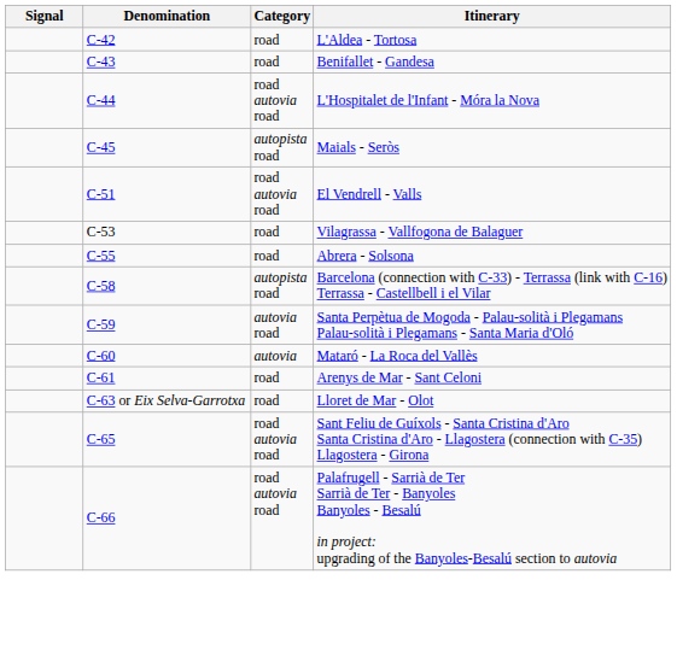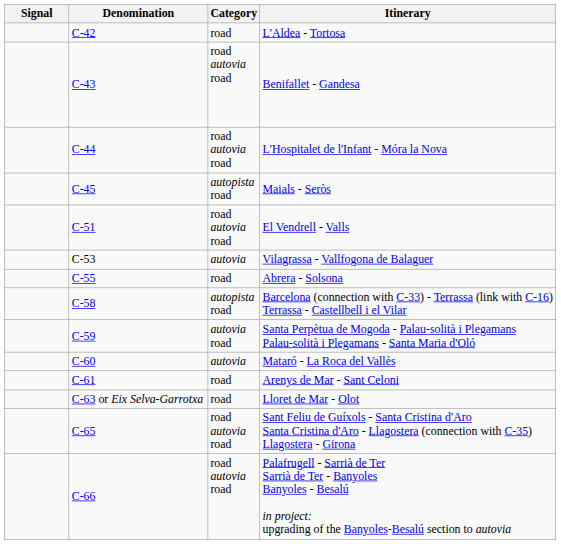Benifallet - Gandesa | Category: road -> road autovia road
Vilagrassa - Vallfogona de Balaguer | Category: road -> autovia
